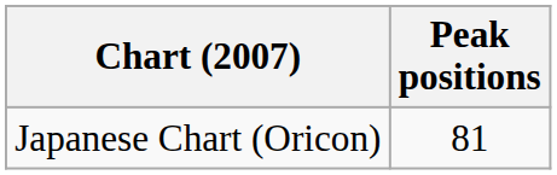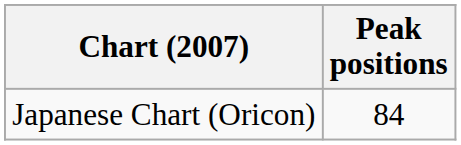Japanese Chart (Oricon) | Peak positions: 81 -> 84
